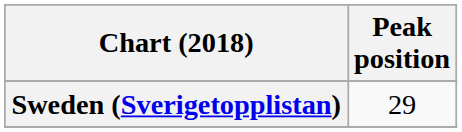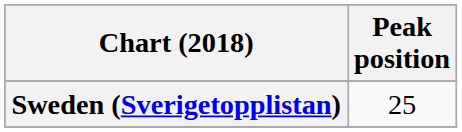Sweden (Sverigetopplistan) | Peak position: 29 -> 25
